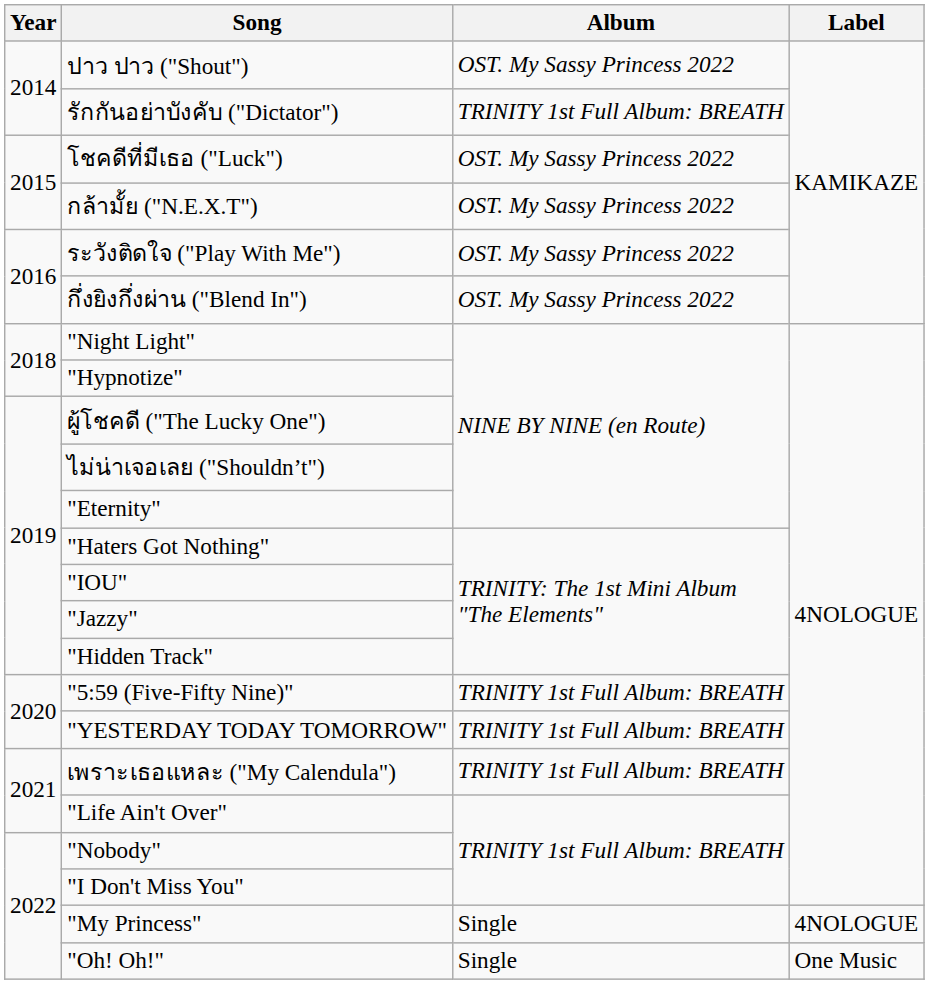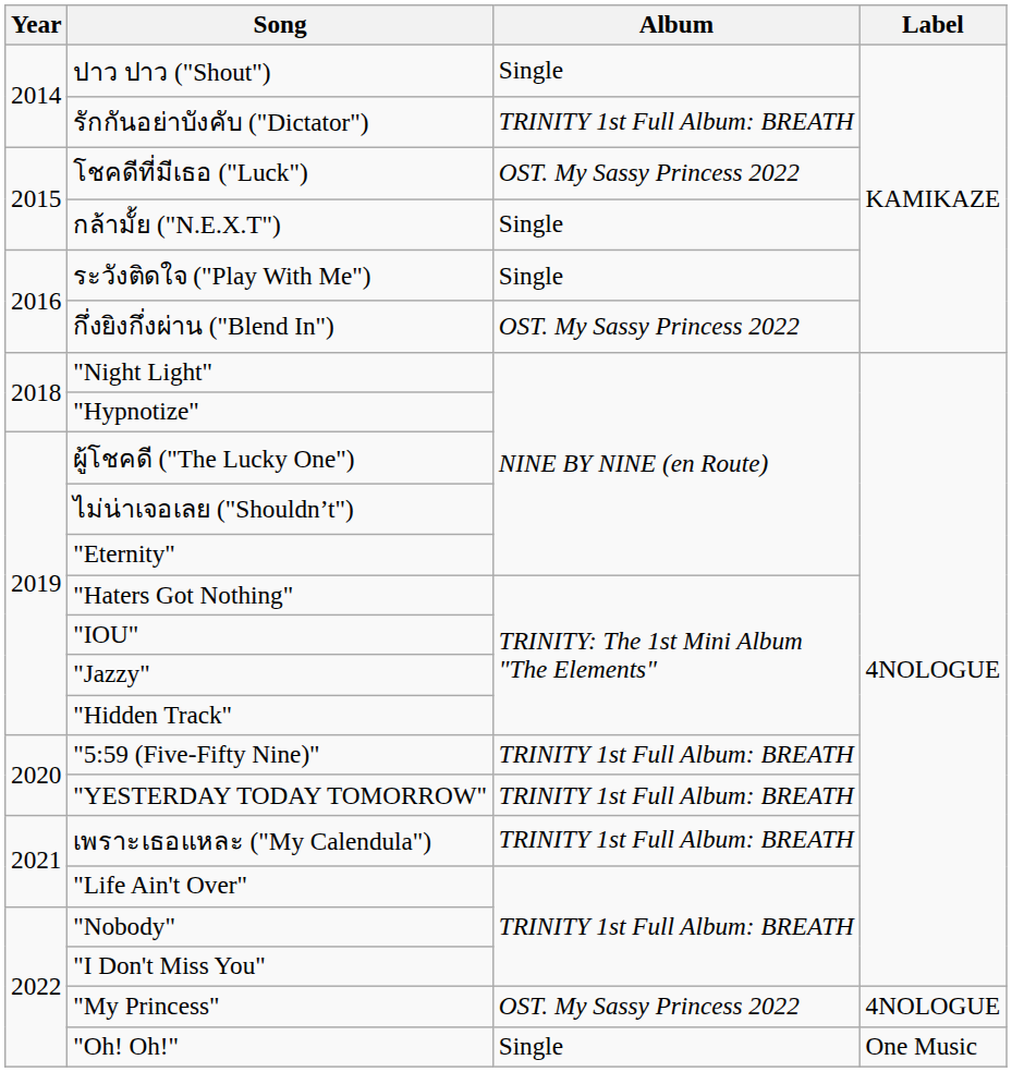ปาว ปาว ("Shout") | Album: OST. My Sassy Princess 2022 -> Single
กล้ามั้ย ("N.E.X.T") | Album: OST. My Sassy Princess 2022 -> Single
ระวังติดใจ ("Play With Me") | Album: OST. My Sassy Princess 2022 -> Single
"My Princess" | Album: Single -> OST. My Sassy Princess 2022
